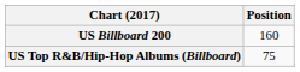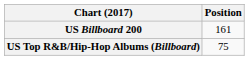US Billboard 200 | Position: 160 -> 161
